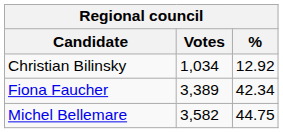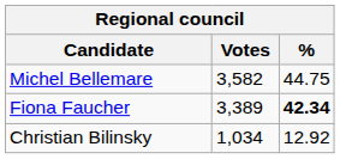rows swapped: Michel Bellemare <-> Christian Bilinsky
Fiona Faucher | %: normal -> bold
